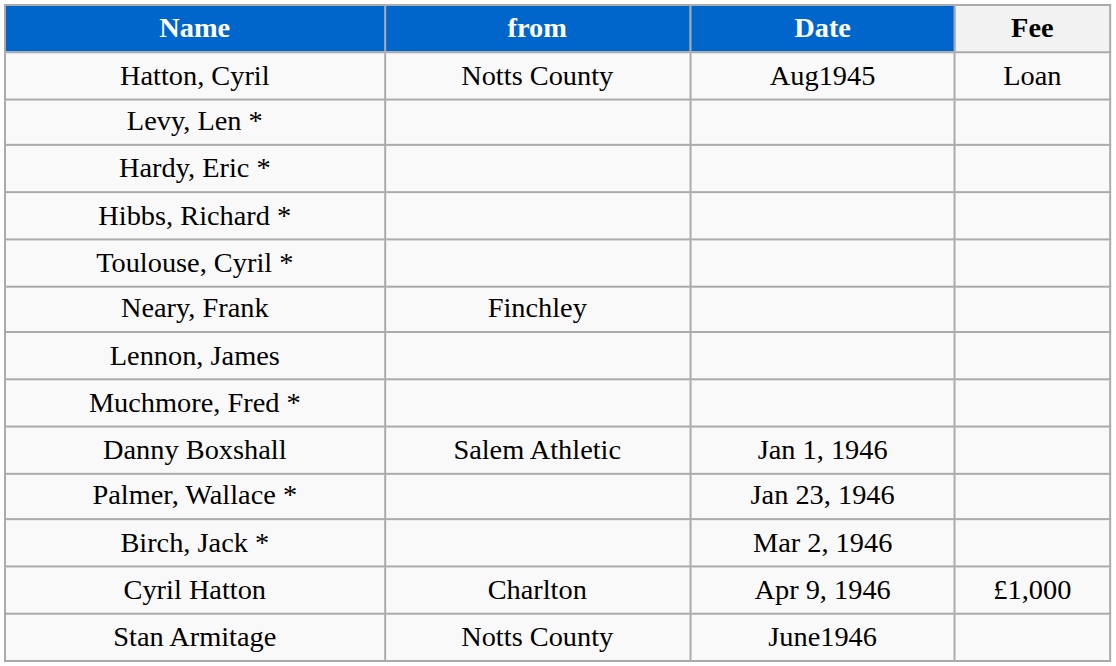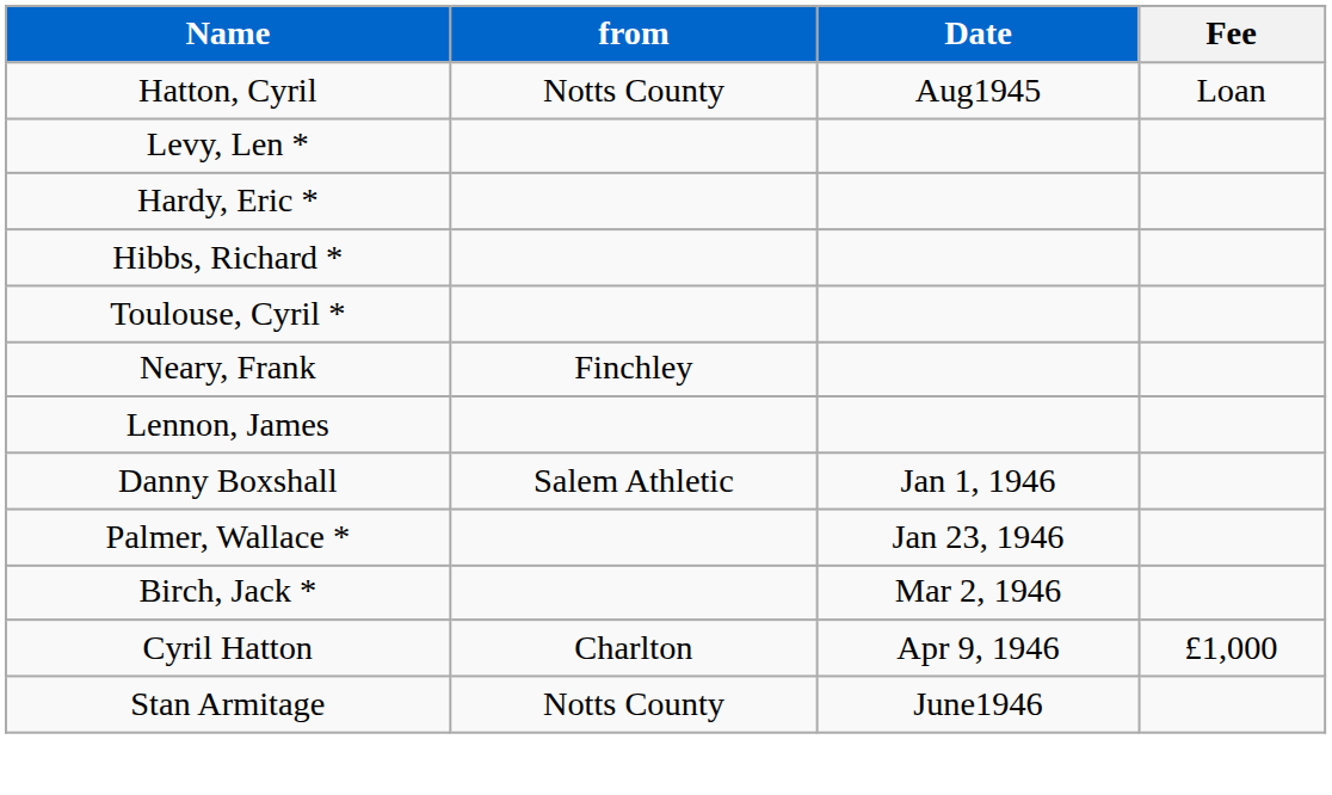- row: Muchmore, Fred *
